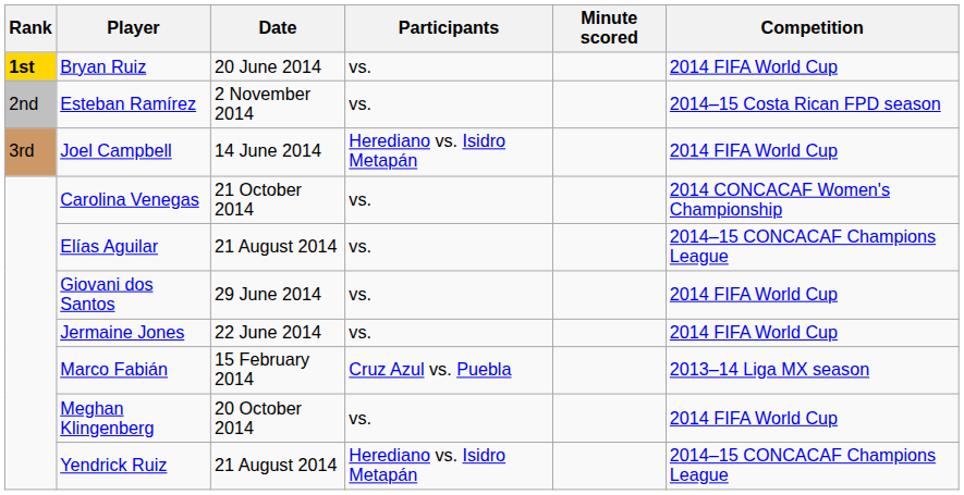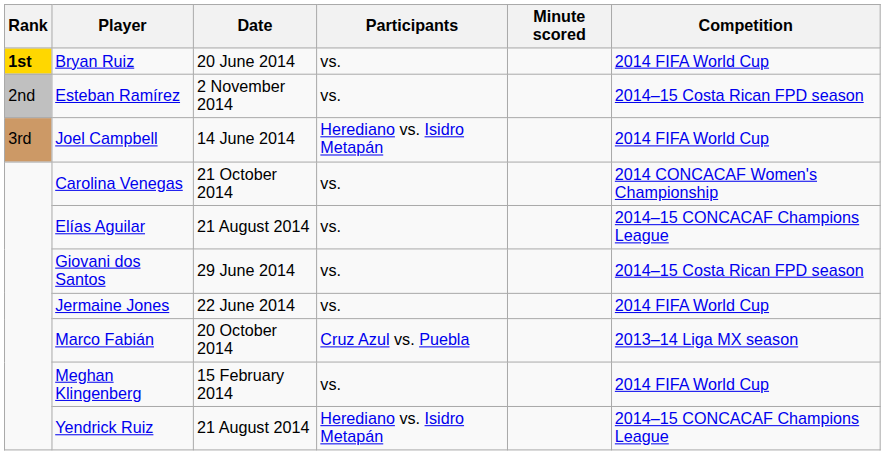Giovani dos Santos | Competition: 2014 FIFA World Cup -> 2014–15 Costa Rican FPD season
Marco Fabián | Date: 15 February 2014 -> 20 October 2014
Meghan Klingenberg | Date: 20 October 2014 -> 15 February 2014
